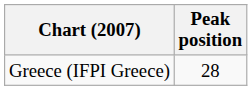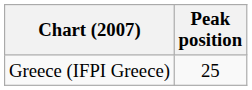Greece (IFPI Greece) | Peak position: 28 -> 25
